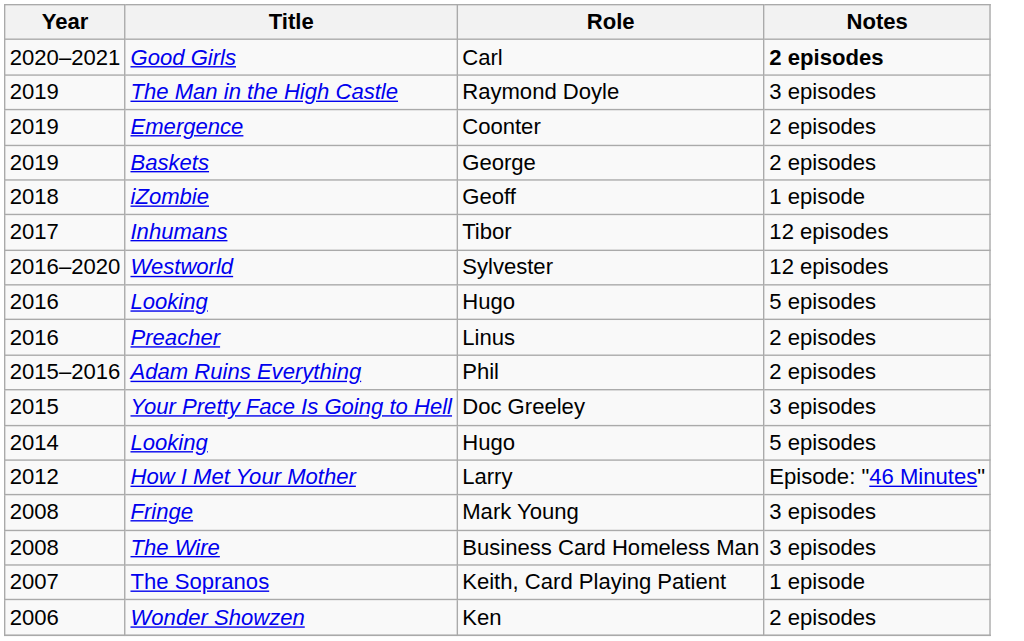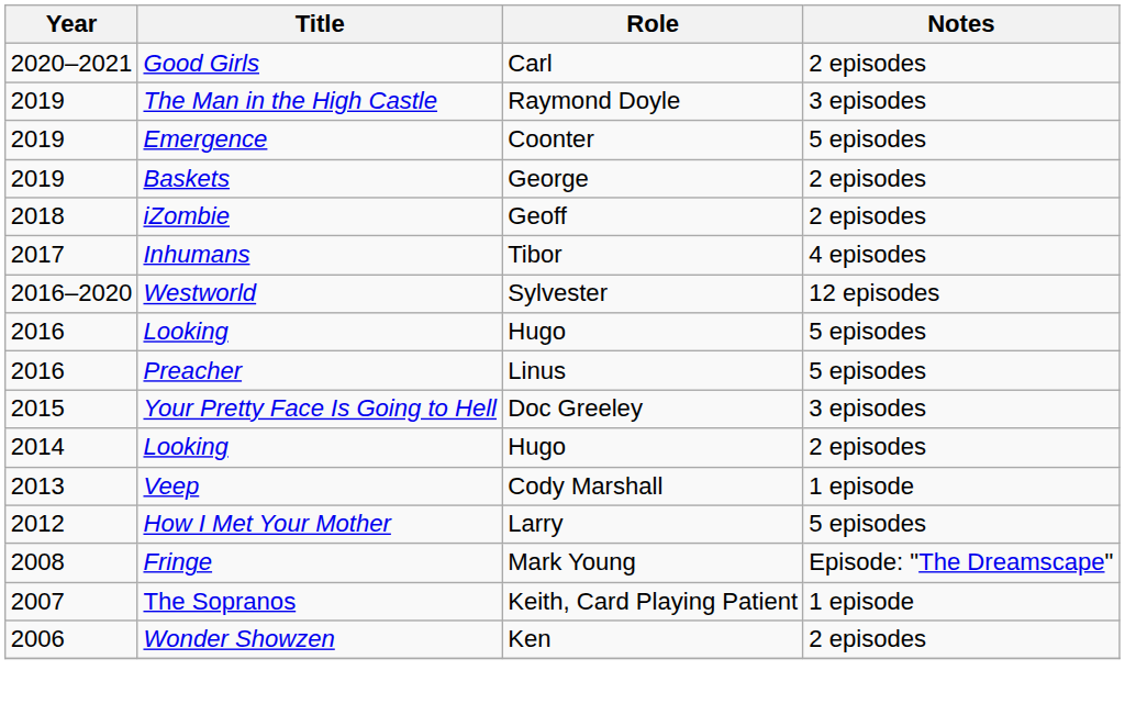Good Girls | Notes: bold -> normal
Emergence | Notes: 2 episodes -> 5 episodes
iZombie | Notes: 1 episode -> 2 episodes
Inhumans | Notes: 12 episodes -> 4 episodes
Preacher | Notes: 2 episodes -> 5 episodes
- row: 2015–2016 | Adam Ruins Everything | Phil | 2 episodes
2014 / Looking | Notes: 5 episodes -> 2 episodes
+ row: 2013 | Veep | Cody Marshall | 1 episode
How I Met Your Mother | Notes: Episode: "46 Minutes" -> 5 episodes
Fringe | Notes: 3 episodes -> Episode: "The Dreamscape"
- row: 2008 | The Wire | Business Card Homeless Man | 3 episodes
